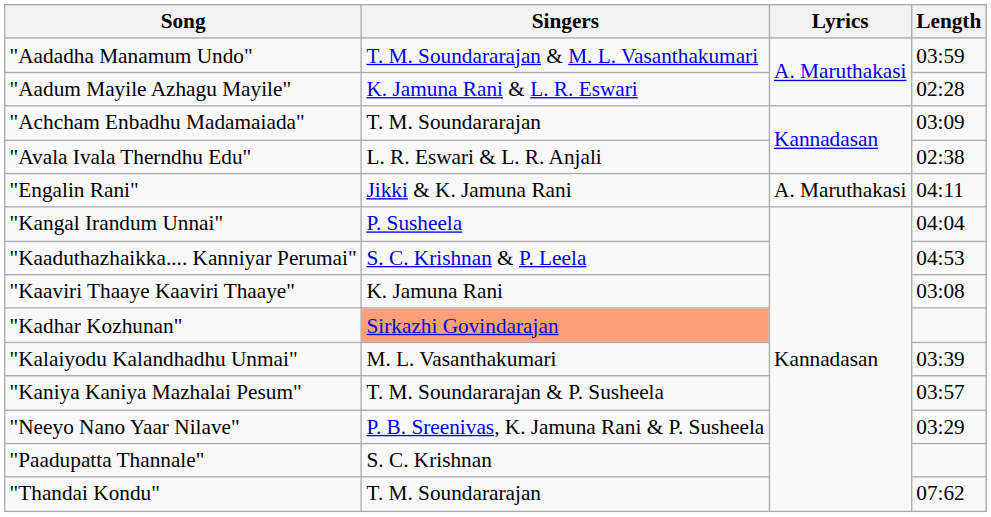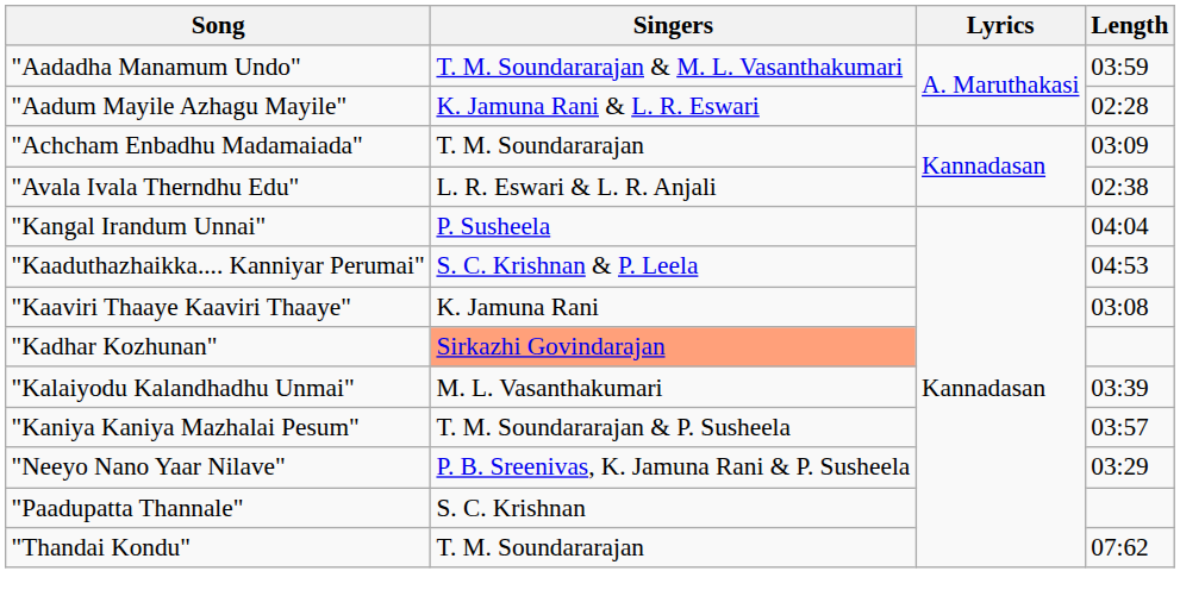- row: "Engalin Rani" | Jikki & K. Jamuna Rani | A. Maruthakasi | 04:11
